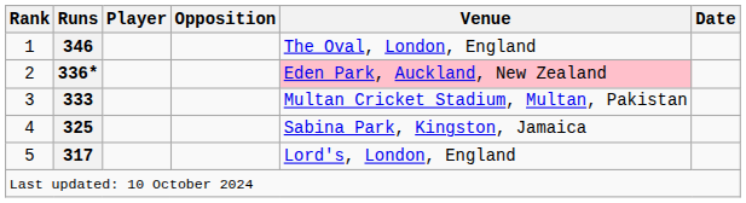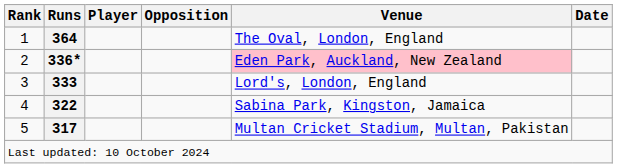1 | Runs: 346 -> 364
3 | Venue: Multan Cricket Stadium, Multan, Pakistan -> Lord's, London, England
4 | Runs: 325 -> 322
5 | Venue: Lord's, London, England -> Multan Cricket Stadium, Multan, Pakistan
